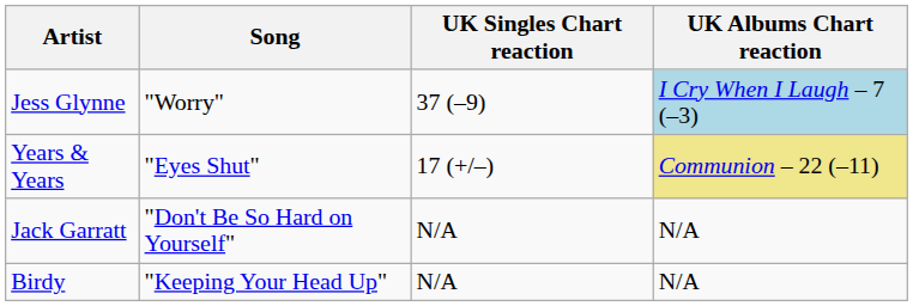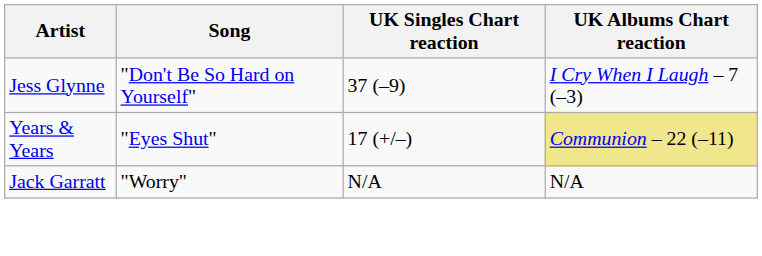Jess Glynne | Song: "Worry" -> "Don't Be So Hard on Yourself"
Jess Glynne | UK Albums Chart reaction: lightblue background -> no background
Jack Garratt | Song: "Don't Be So Hard on Yourself" -> "Worry"
- row: Birdy | "Keeping Your Head Up" | N/A | N/A
